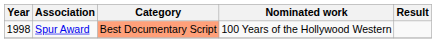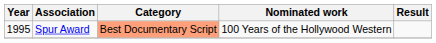Spur Award | Year: 1998 -> 1995
